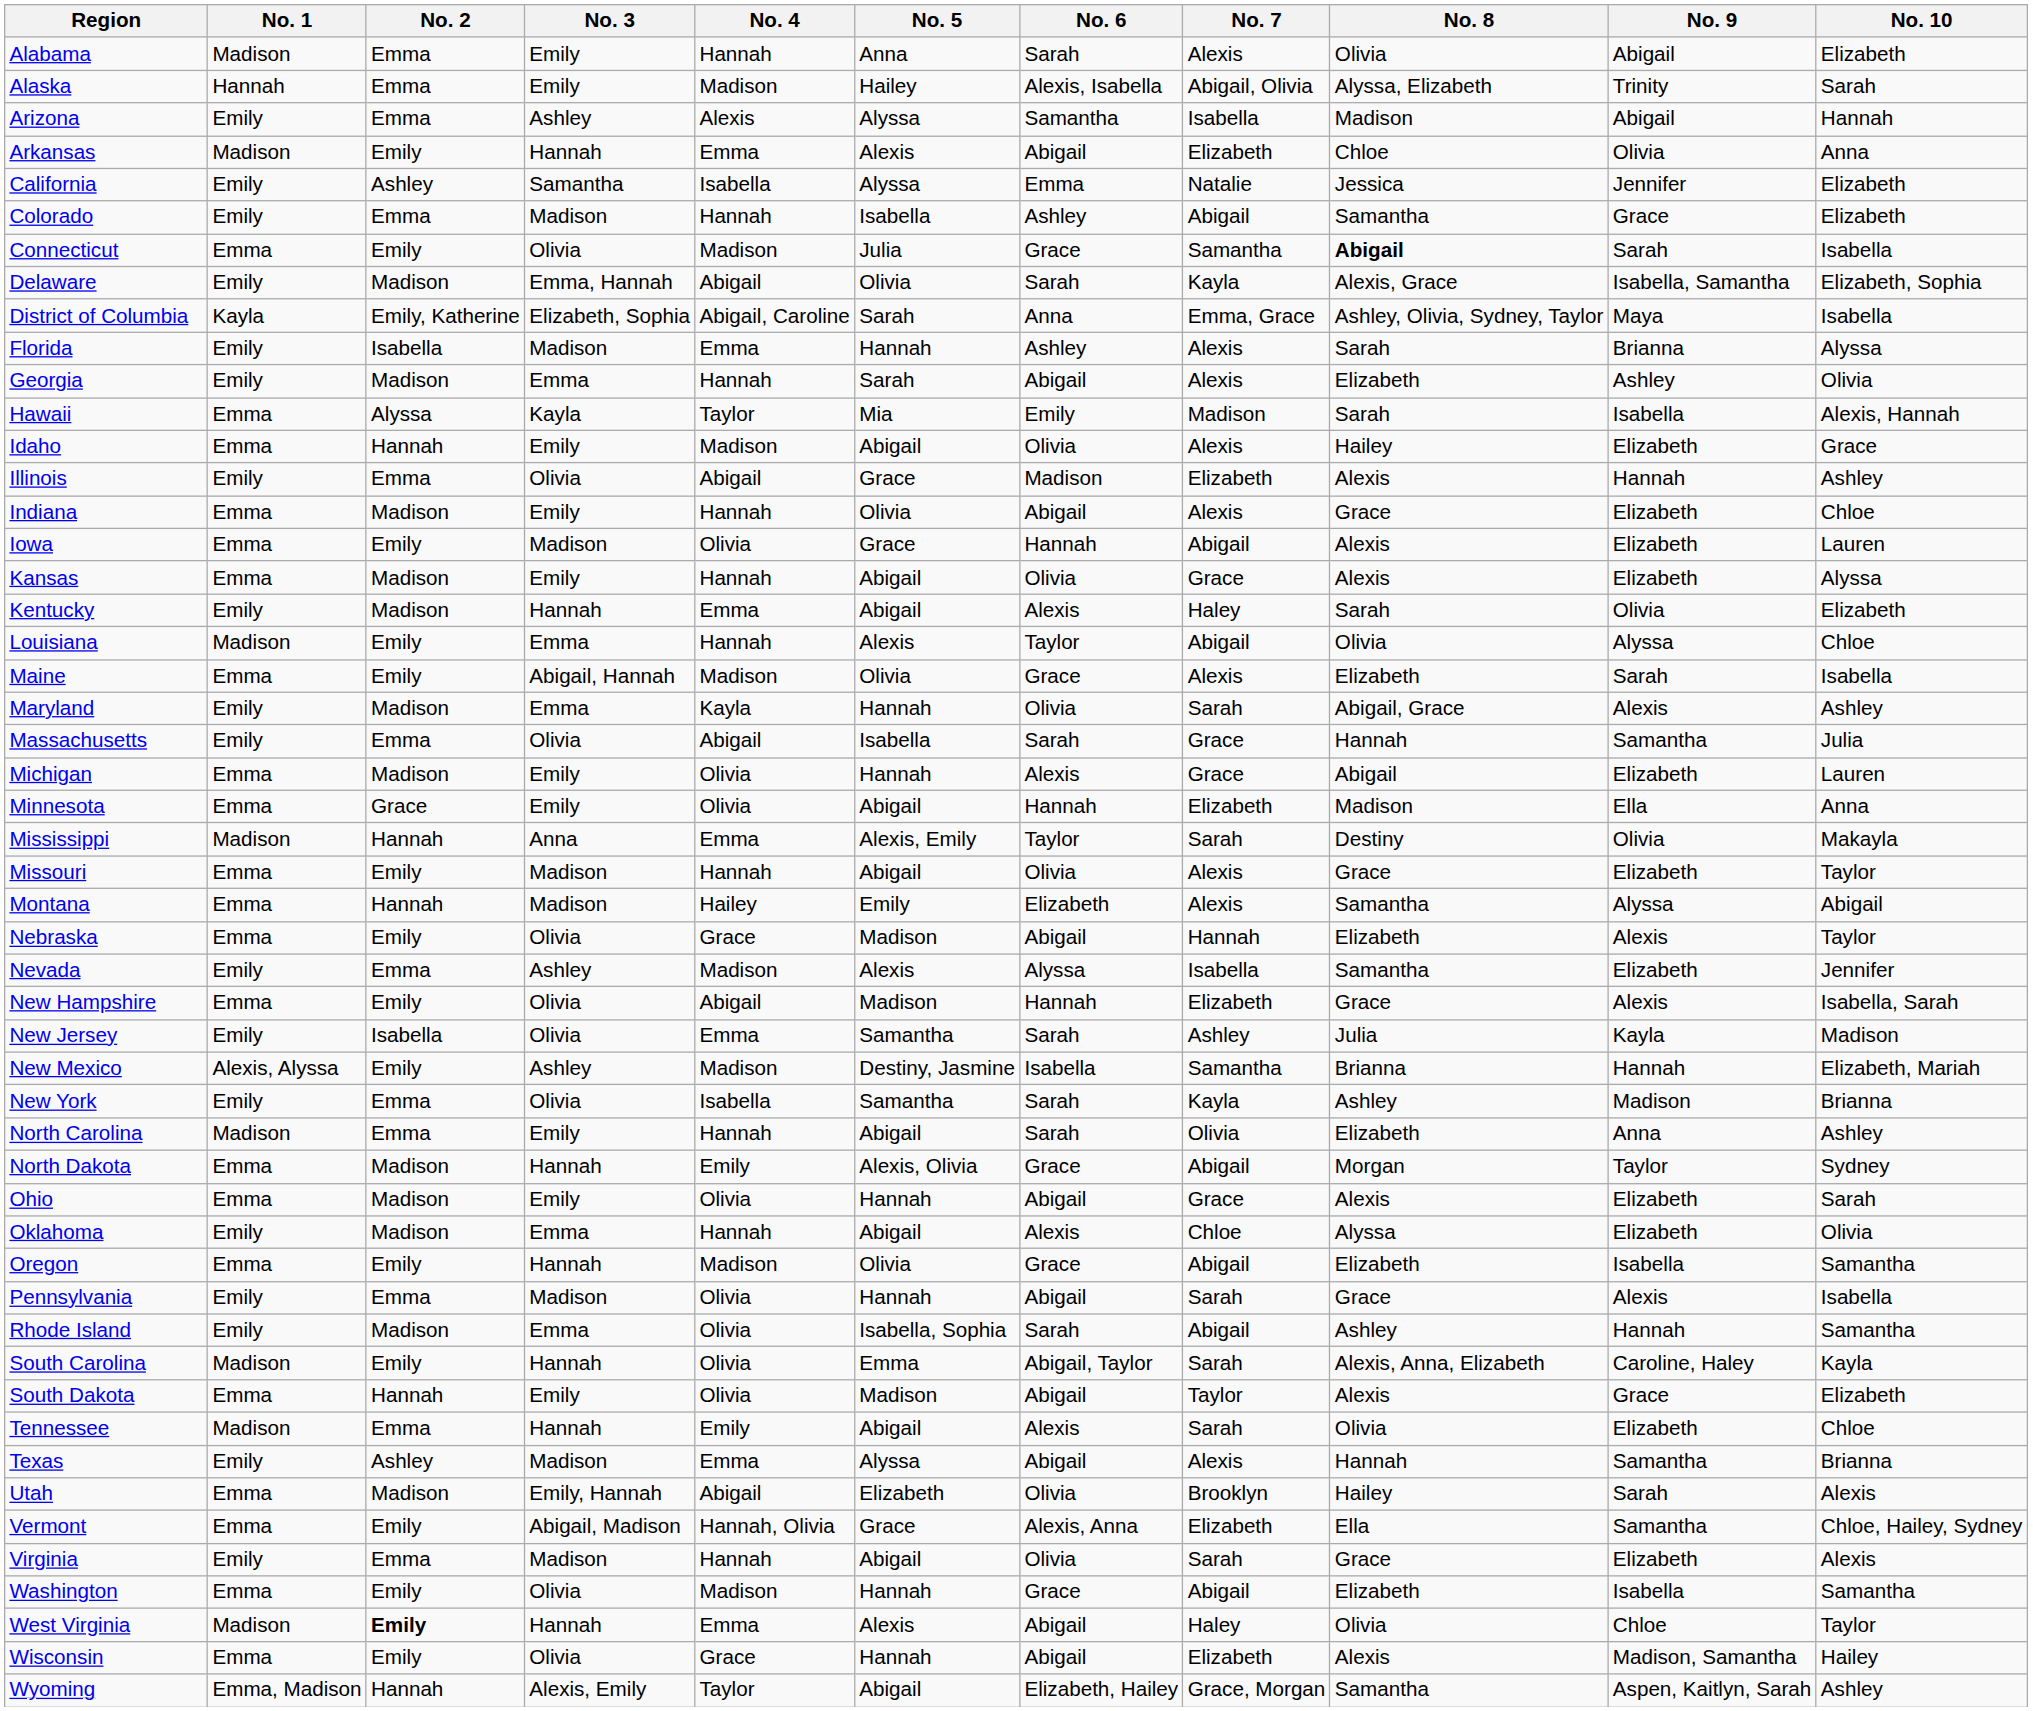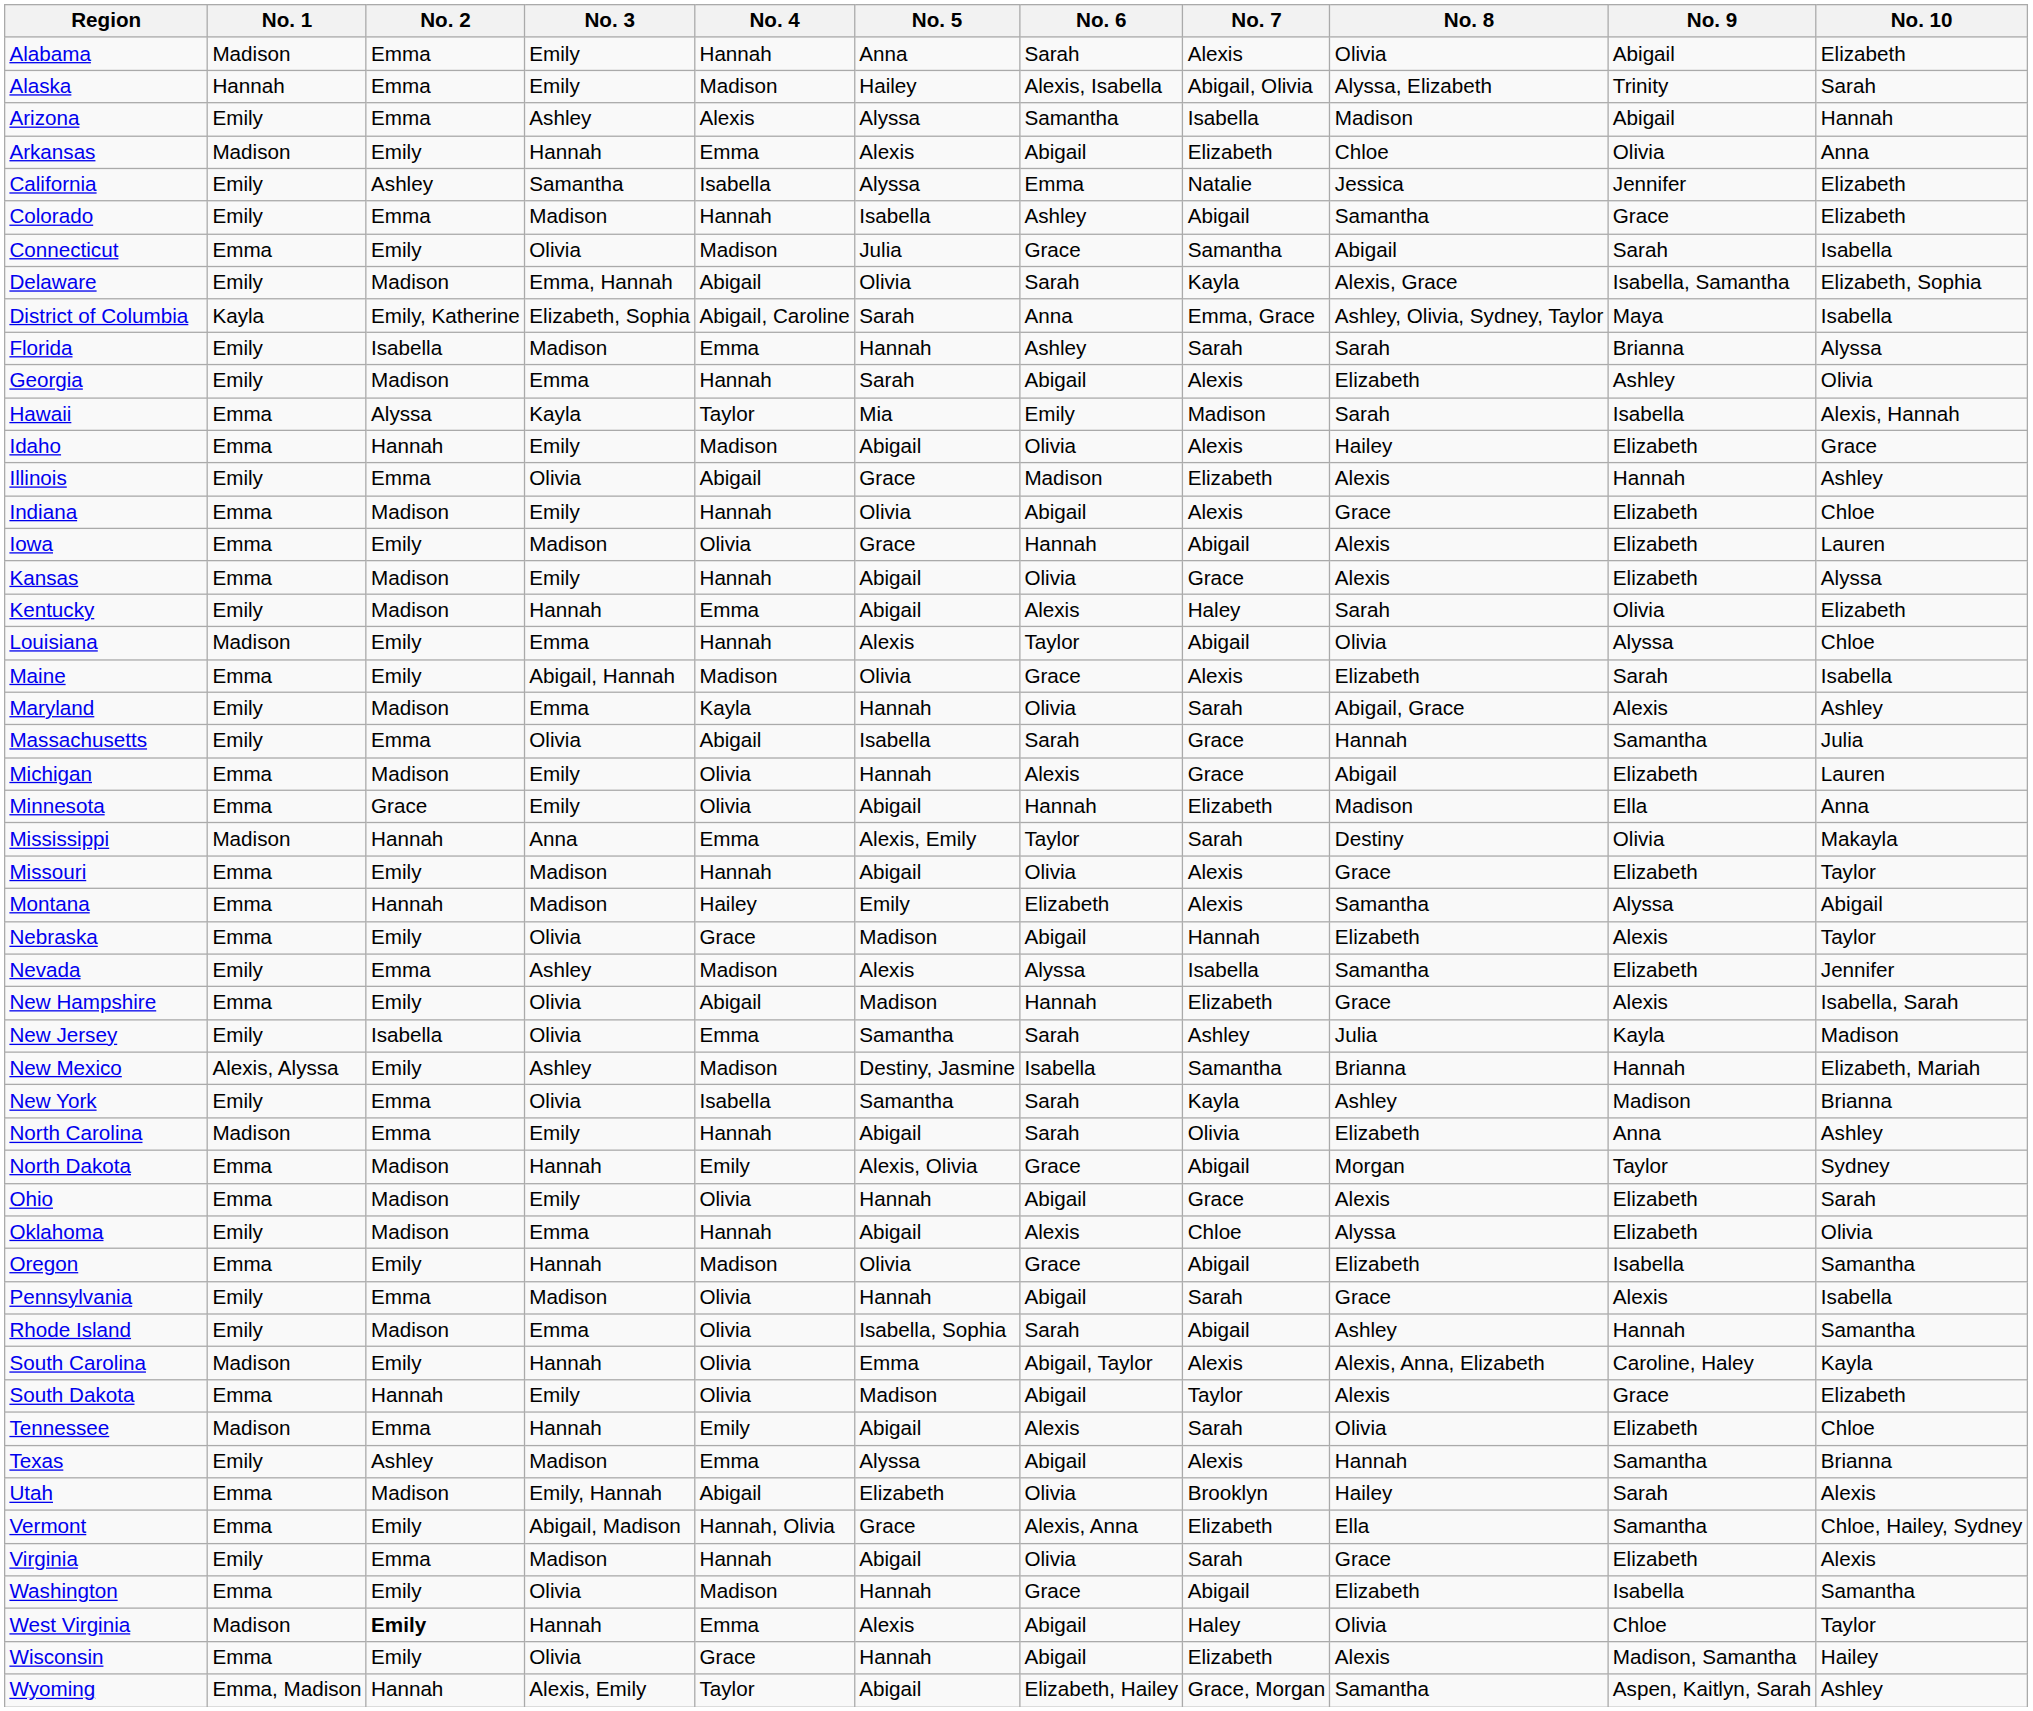Connecticut | No. 8: bold -> normal
Florida | No. 7: Alexis -> Sarah
South Carolina | No. 7: Sarah -> Alexis
